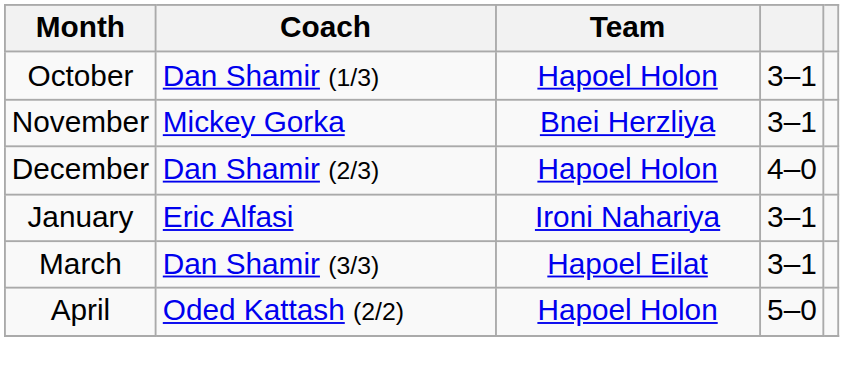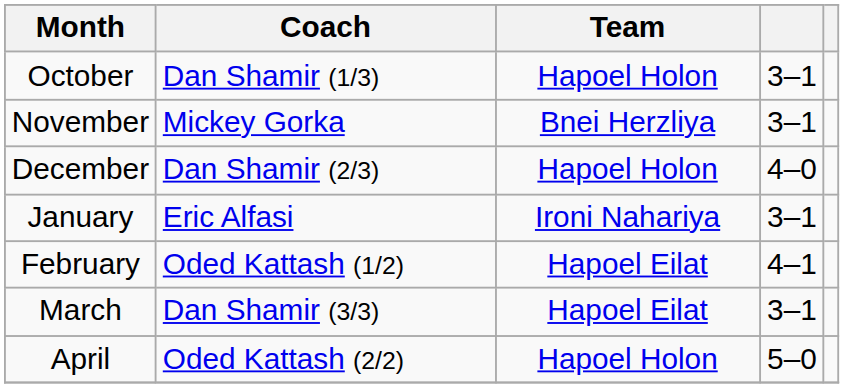+ row: February | Oded Kattash (1/2) | Hapoel Eilat | 4–1
